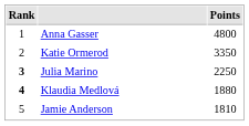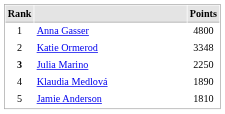Katie Ormerod | Points: 3350 -> 3348
Klaudia Medlová | Rank: bold -> normal
Klaudia Medlová | Points: 1880 -> 1890
